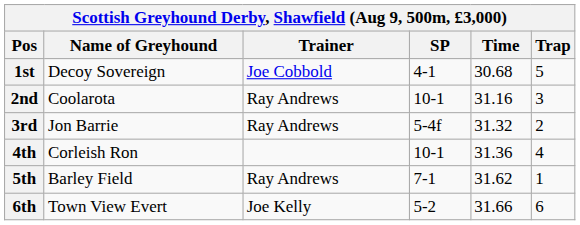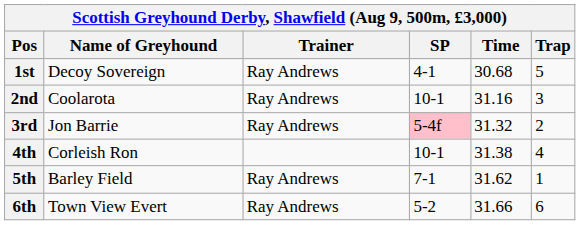1st | Trainer: Joe Cobbold -> Ray Andrews
3rd | SP: no background -> pink background
4th | Time: 31.36 -> 31.38
6th | Trainer: Joe Kelly -> Ray Andrews
